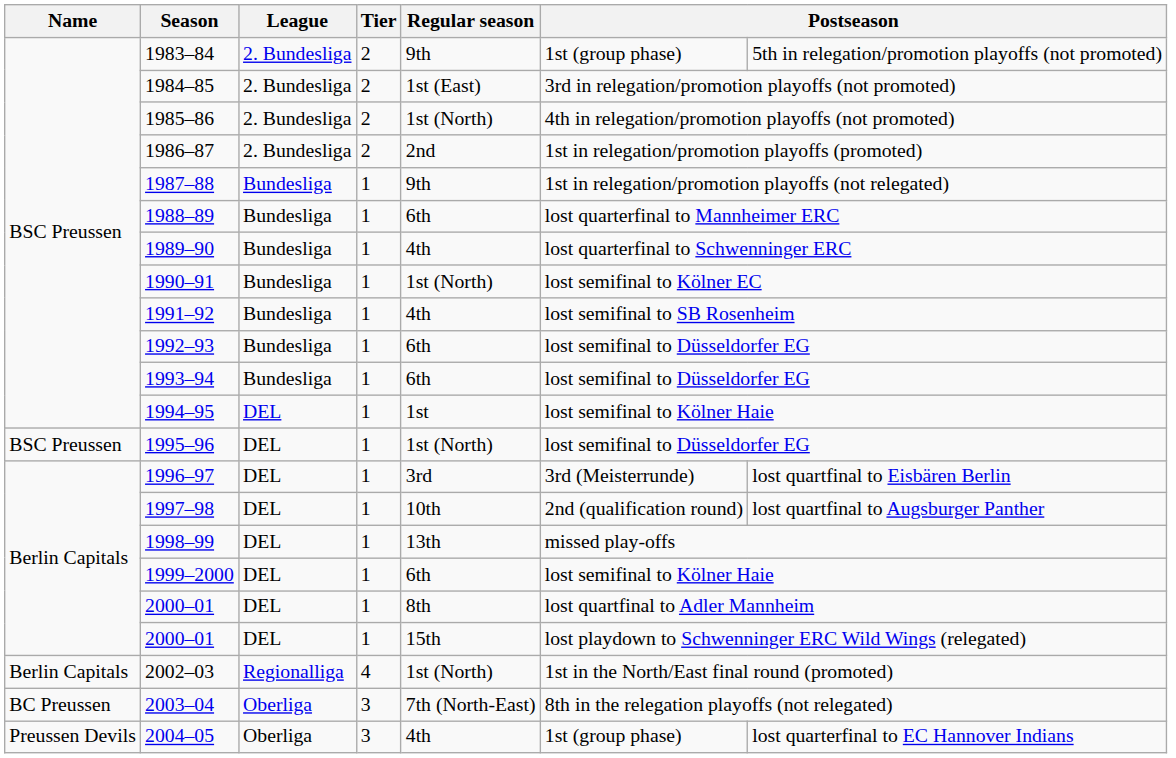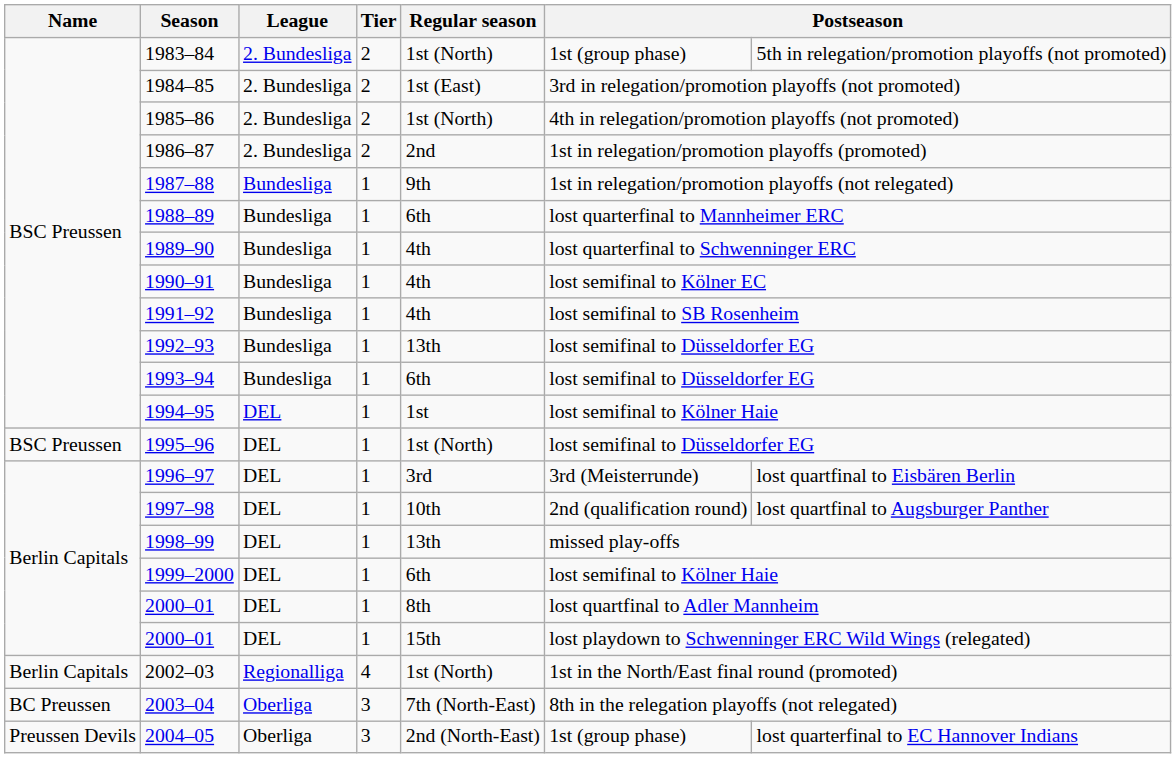1983–84 | Regular season: 9th -> 1st (North)
1990–91 | Regular season: 1st (North) -> 4th
1992–93 | Regular season: 6th -> 13th
2004–05 | Regular season: 4th -> 2nd (North-East)
